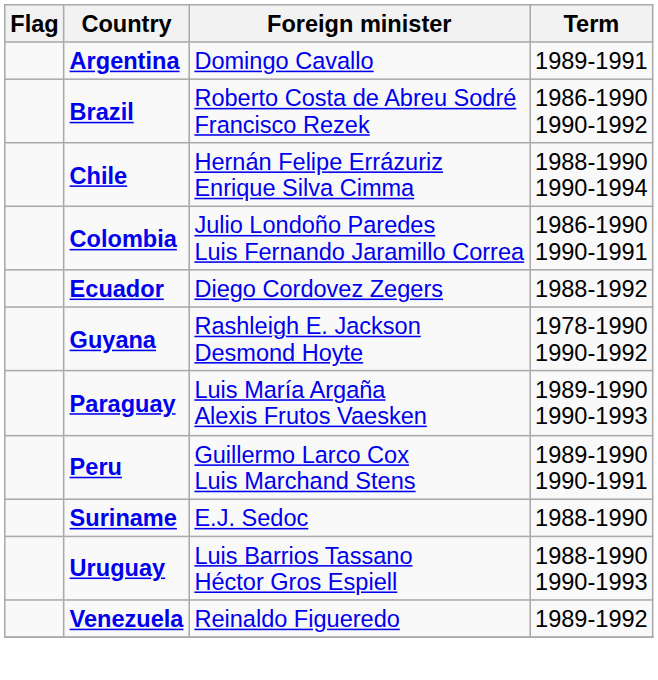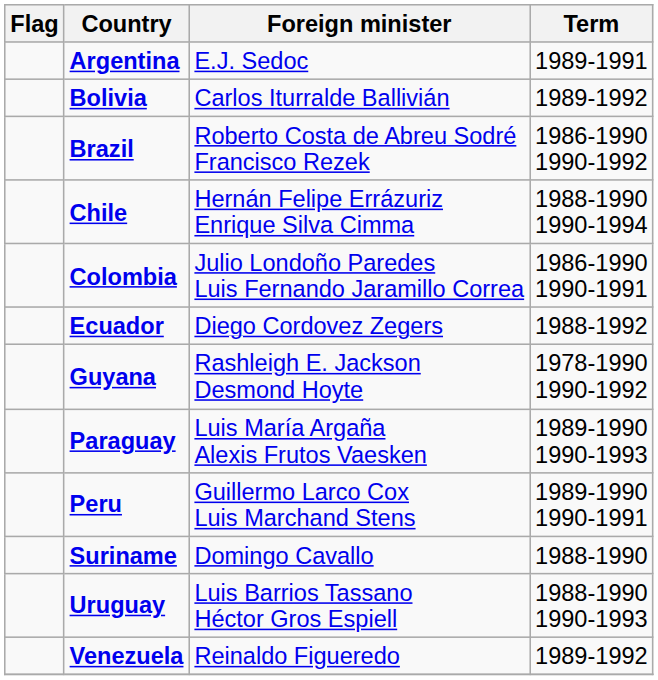Argentina | Foreign minister: Domingo Cavallo -> E.J. Sedoc
+ row: Bolivia | Carlos Iturralde Ballivián | 1989-1992
Suriname | Foreign minister: E.J. Sedoc -> Domingo Cavallo
